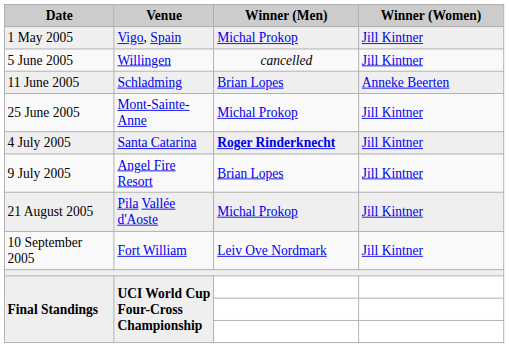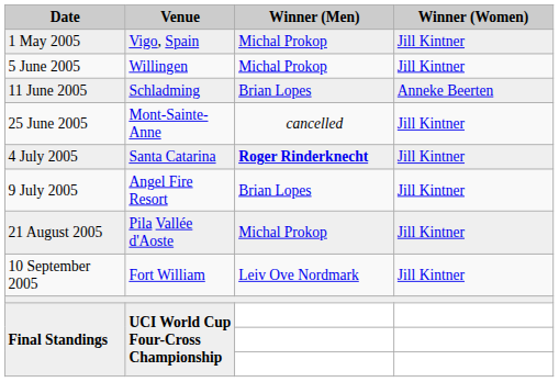5 June 2005 | Winner (Men): cancelled -> Michal Prokop
25 June 2005 | Winner (Men): Michal Prokop -> cancelled
